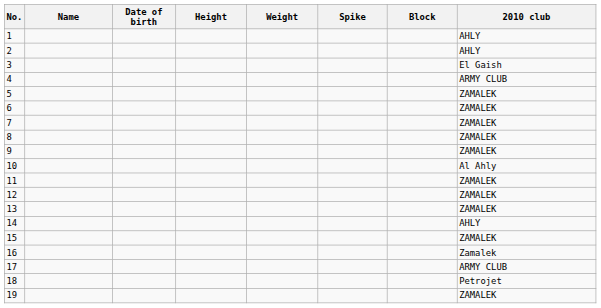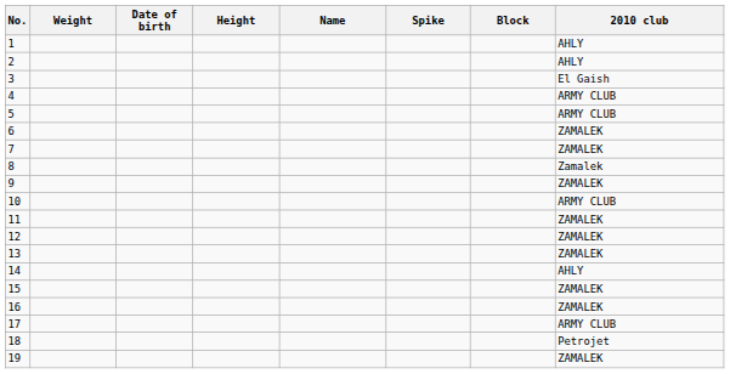columns swapped: Name <-> Weight
5 | 2010 club: ZAMALEK -> ARMY CLUB
8 | 2010 club: ZAMALEK -> Zamalek
10 | 2010 club: Al Ahly -> ARMY CLUB
16 | 2010 club: Zamalek -> ZAMALEK
